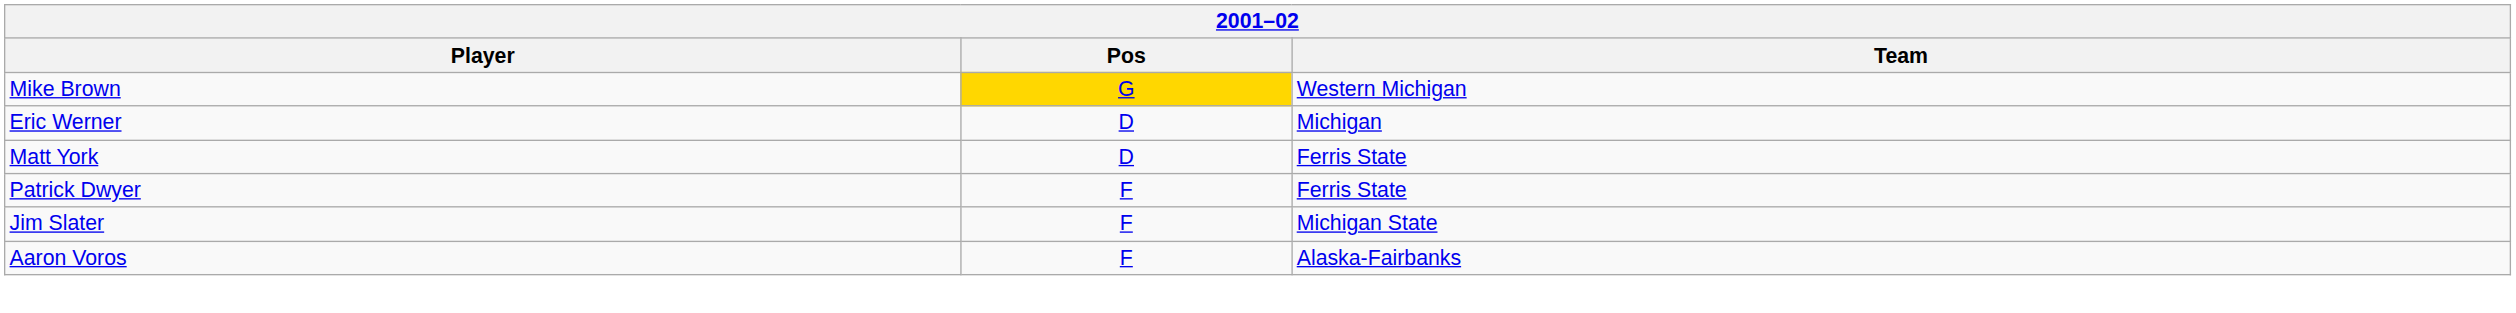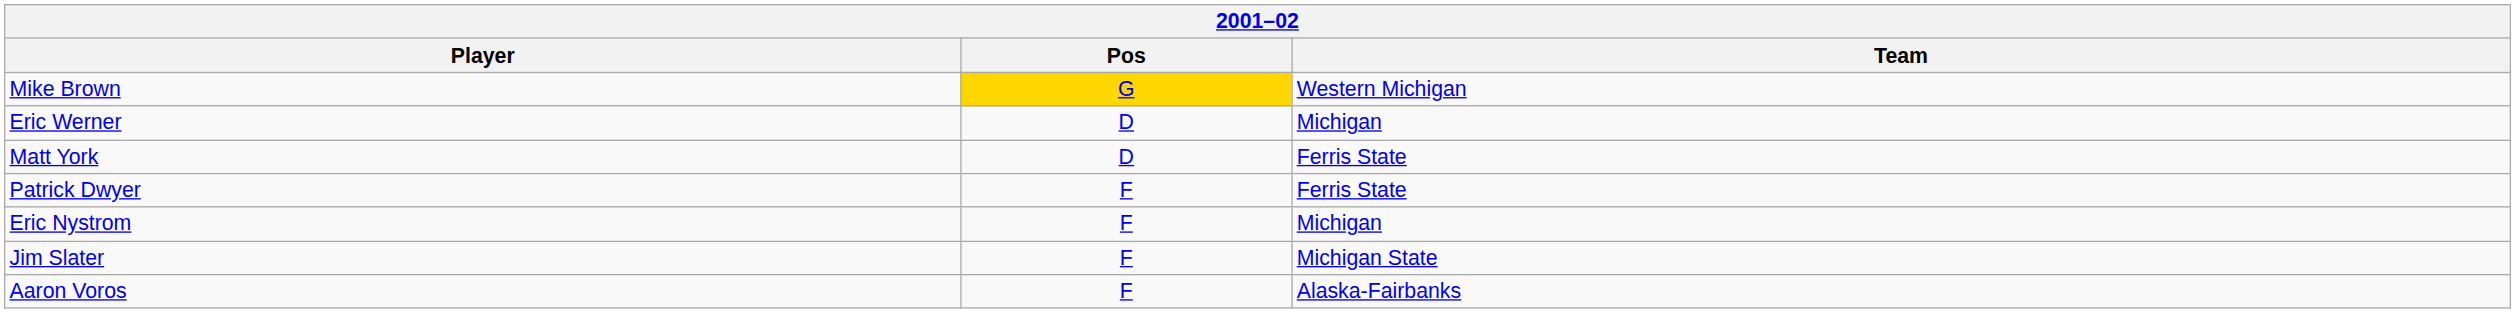+ row: Eric Nystrom | F | Michigan
